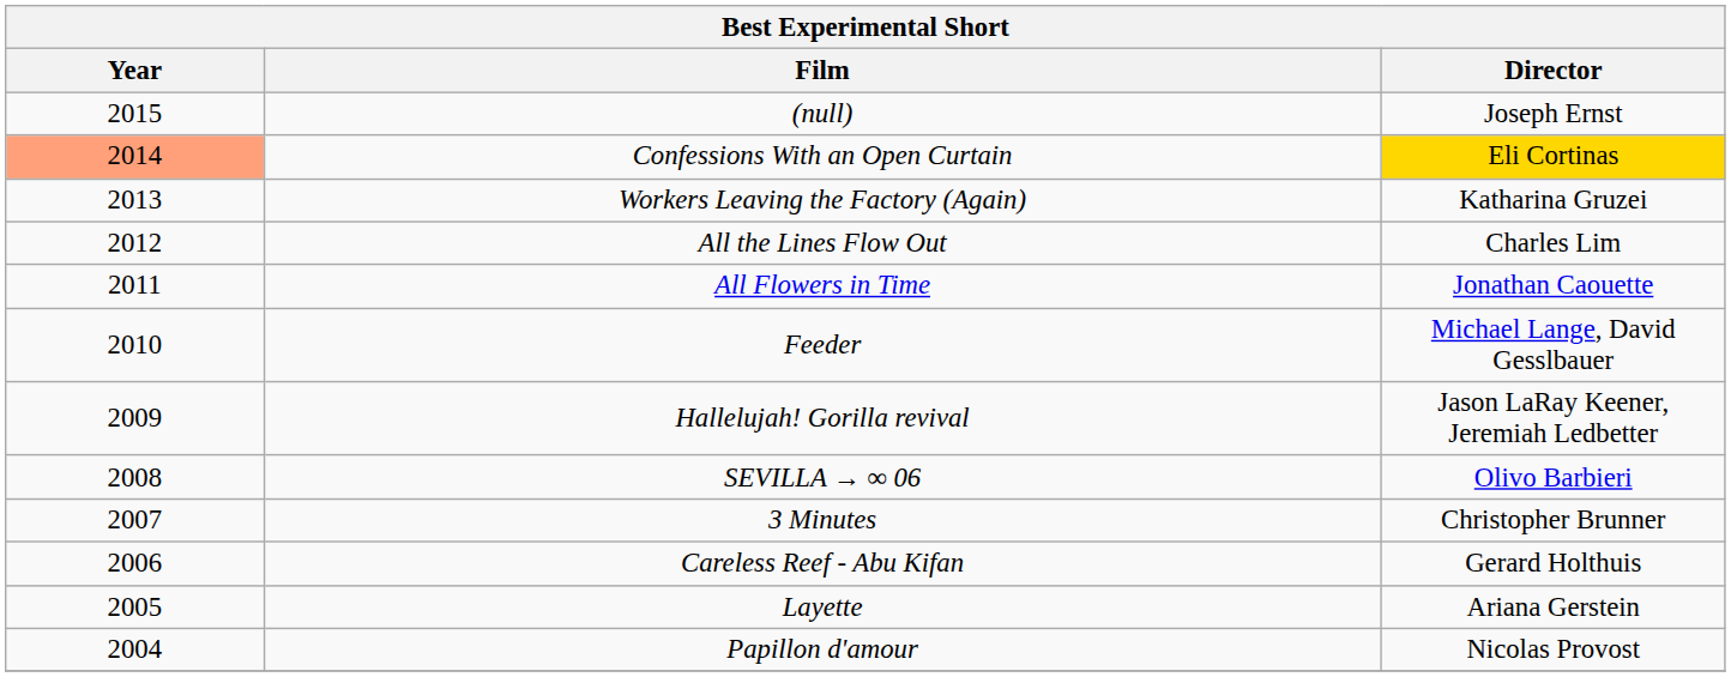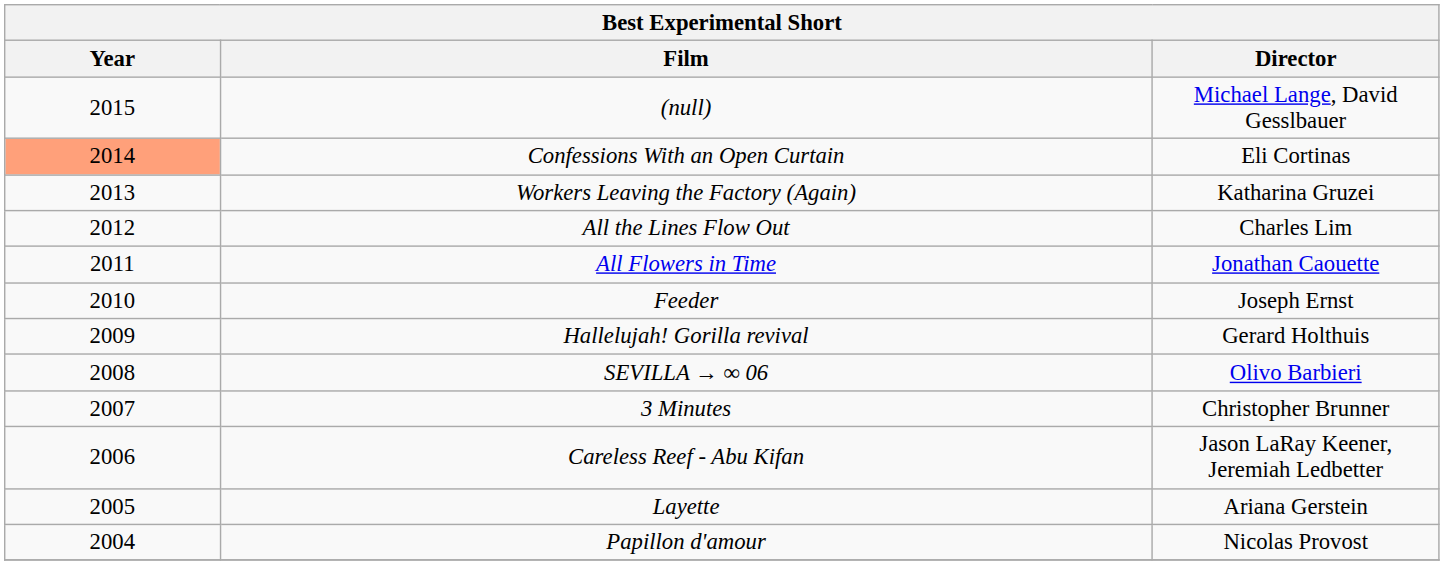(null) | Director: Joseph Ernst -> Michael Lange, David Gesslbauer
Confessions With an Open Curtain | Director: gold background -> no background
Feeder | Director: Michael Lange, David Gesslbauer -> Joseph Ernst
Hallelujah! Gorilla revival | Director: Jason LaRay Keener, Jeremiah Ledbetter -> Gerard Holthuis
Careless Reef - Abu Kifan | Director: Gerard Holthuis -> Jason LaRay Keener, Jeremiah Ledbetter
